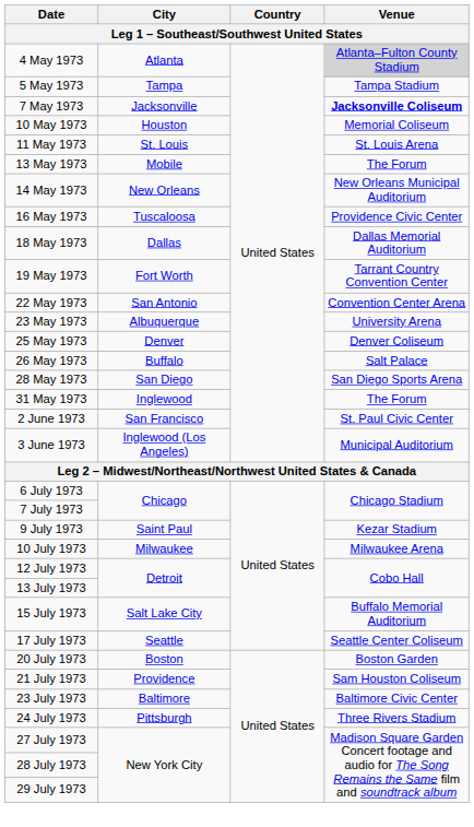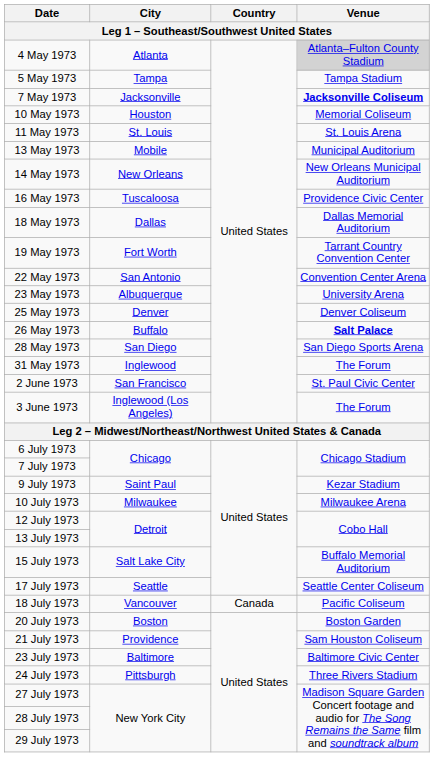13 May 1973 | Venue: The Forum -> Municipal Auditorium
26 May 1973 | Venue: normal -> bold
3 June 1973 | Venue: Municipal Auditorium -> The Forum
+ row: 18 July 1973 | Vancouver | Canada | Pacific Coliseum
